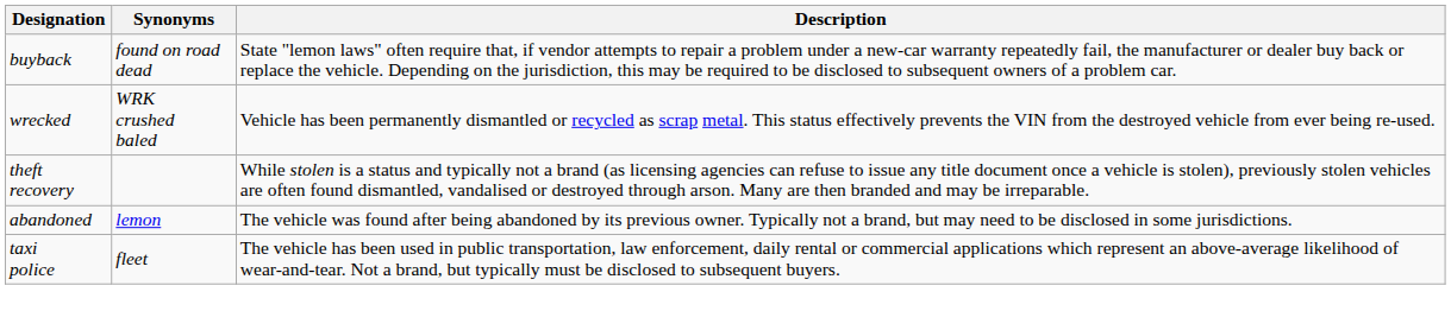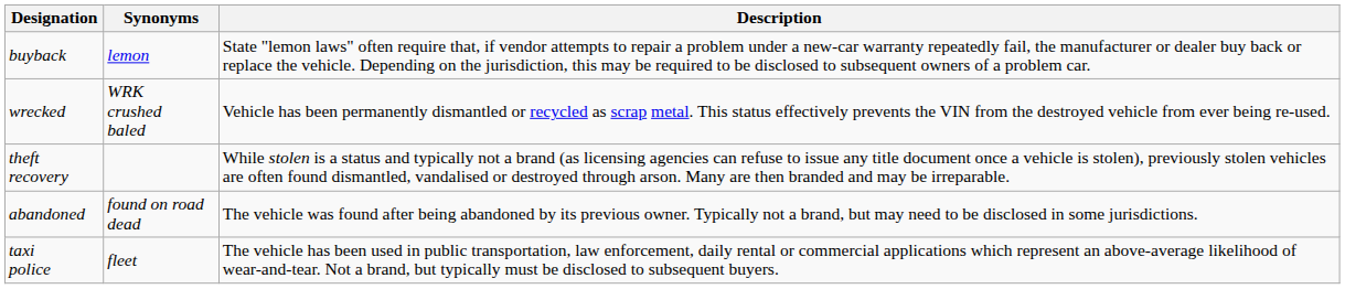buyback | Synonyms: found on road dead -> lemon
abandoned | Synonyms: lemon -> found on road dead
